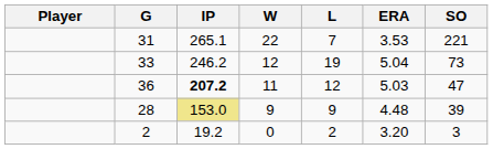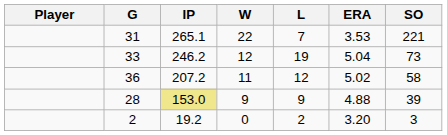36 | IP: bold -> normal
36 | ERA: 5.03 -> 5.02
36 | SO: 47 -> 58
28 | ERA: 4.48 -> 4.88
